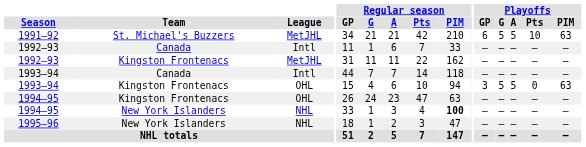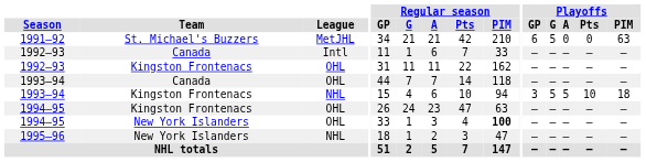1991–92 | Playoffs / A: 5 -> 0
1991–92 | Playoffs / Pts: 10 -> 0
1992–93 / Kingston Frontenacs | League: MetJHL -> OHL
1993–94 / Canada | League: Intl -> OHL
1993–94 / Kingston Frontenacs | League: OHL -> NHL
1993–94 / Kingston Frontenacs | Playoffs / Pts: 0 -> 10
1993–94 / Kingston Frontenacs | Playoffs / PIM: 63 -> 18
1994–95 / New York Islanders | League: NHL -> OHL
